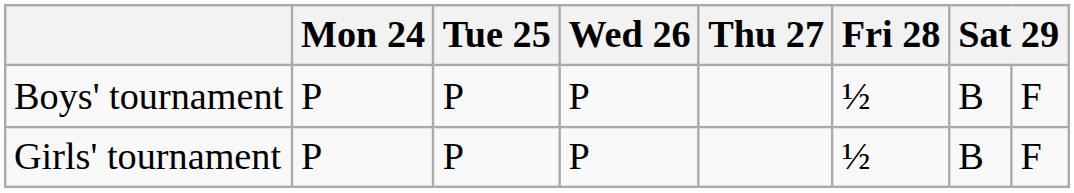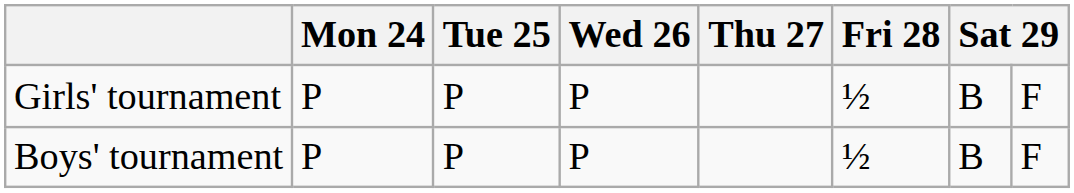rows swapped: Boys' tournament <-> Girls' tournament
